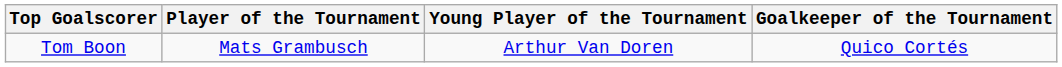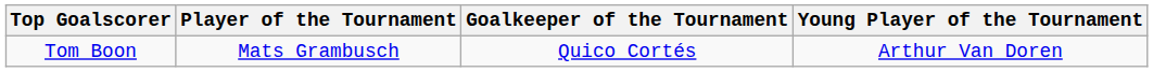columns swapped: Goalkeeper of the Tournament <-> Young Player of the Tournament
